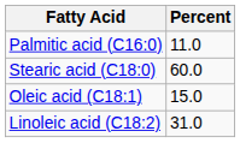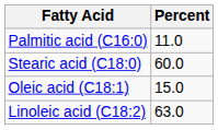Linoleic acid (C18:2) | Percent: 31.0 -> 63.0
